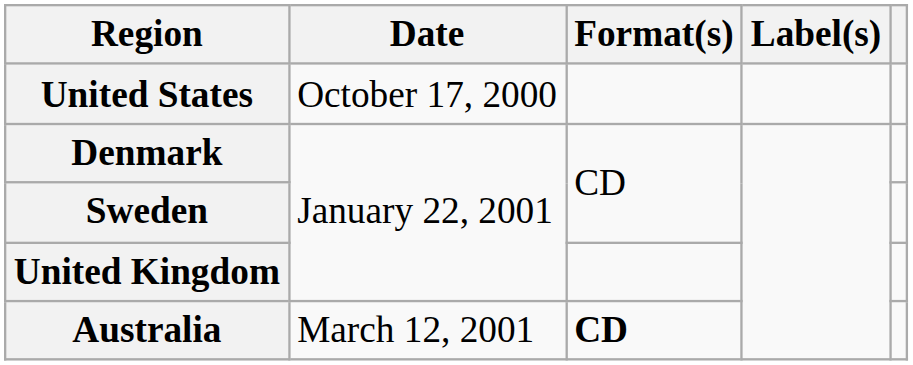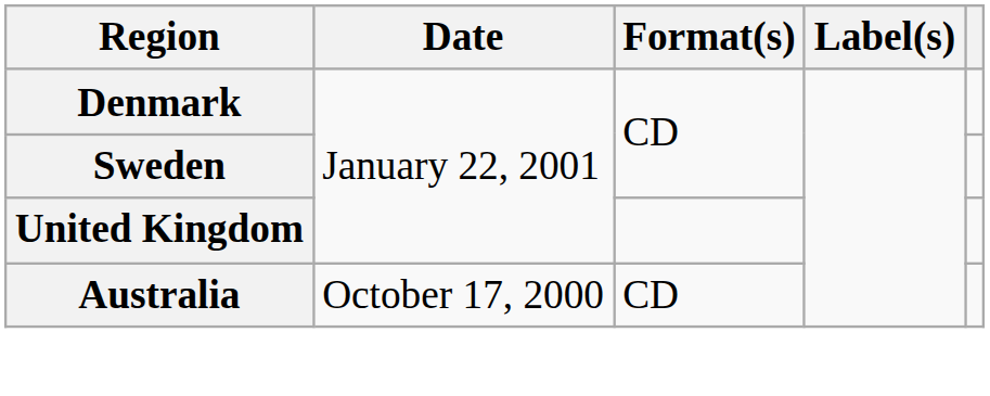- row: United States | October 17, 2000
Australia | Date: March 12, 2001 -> October 17, 2000
Australia | Format(s): bold -> normal
